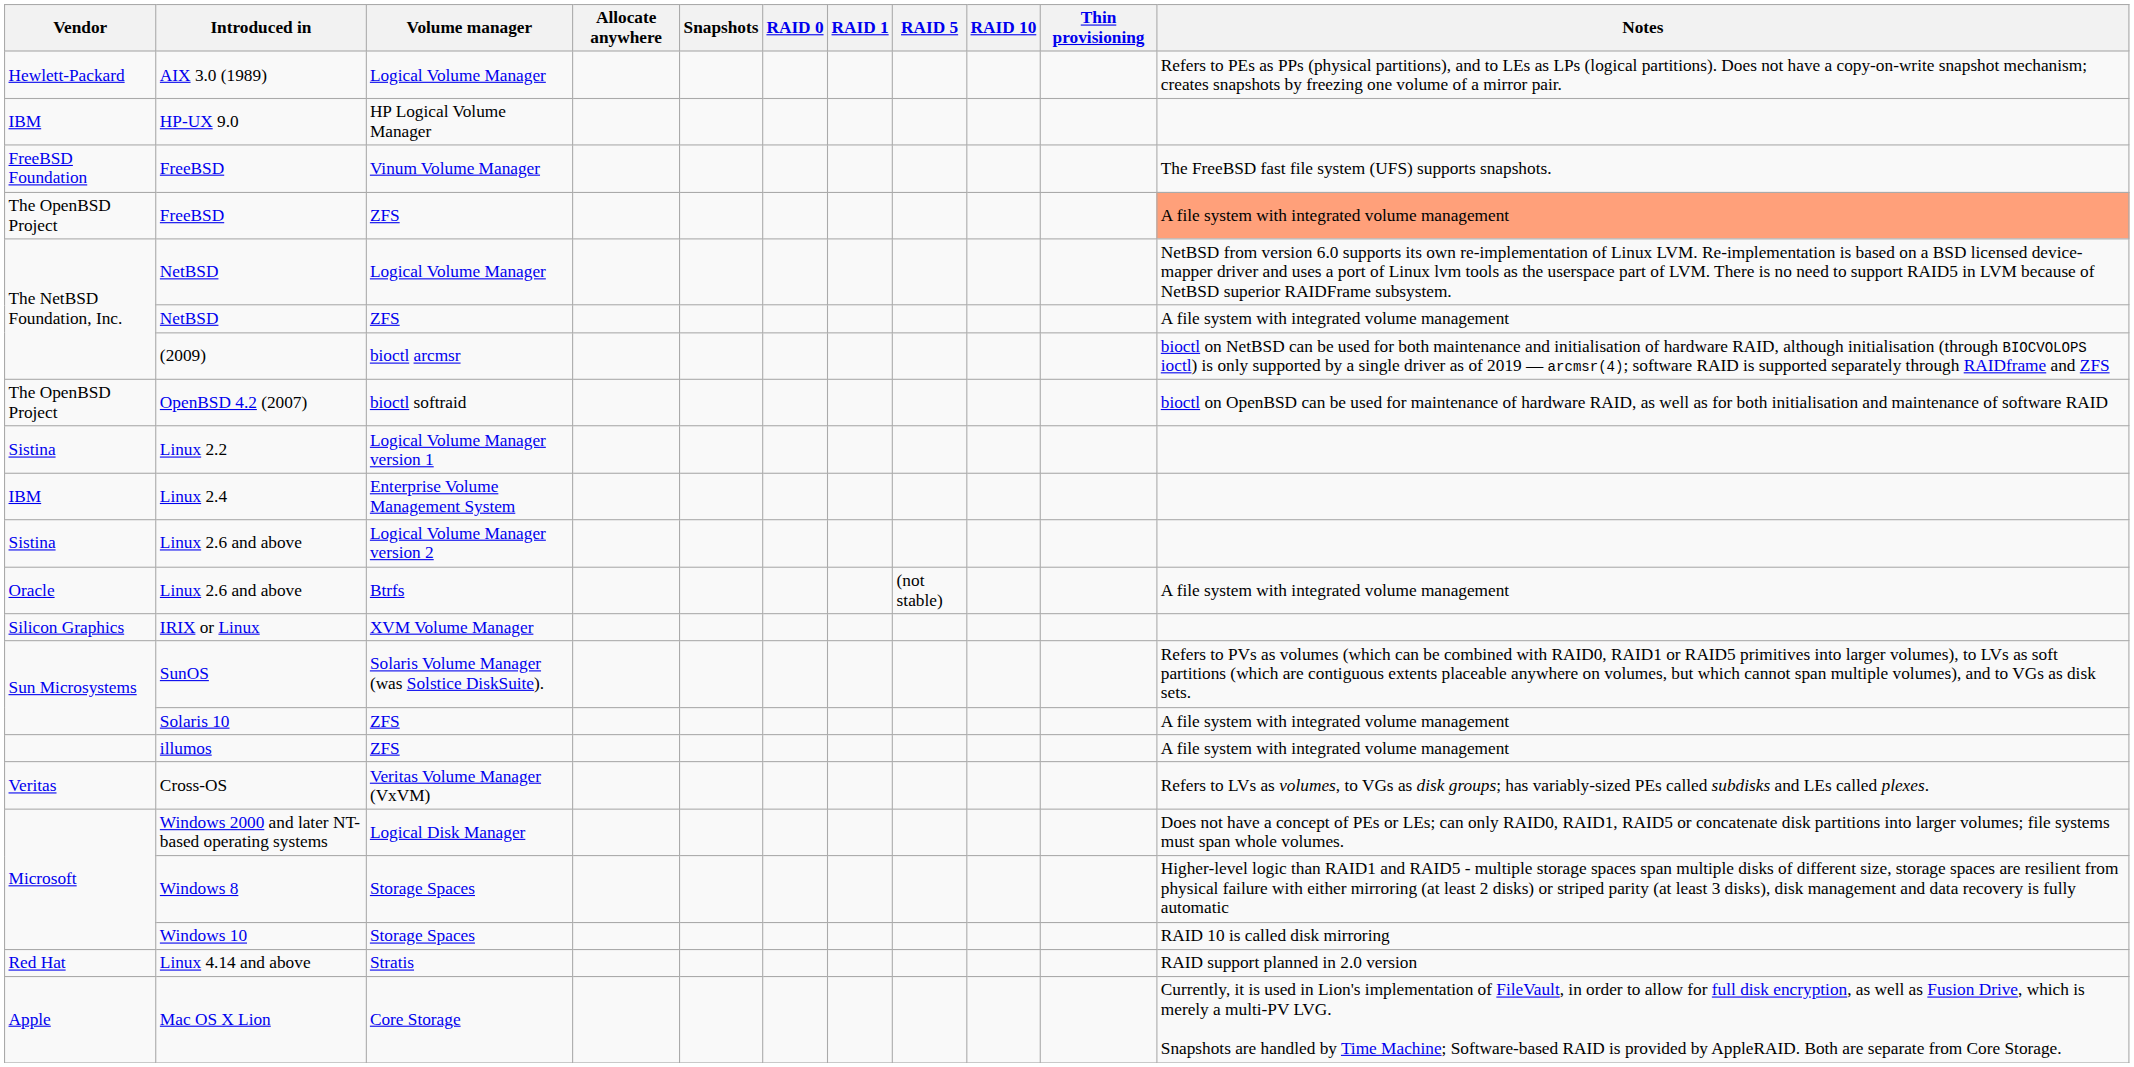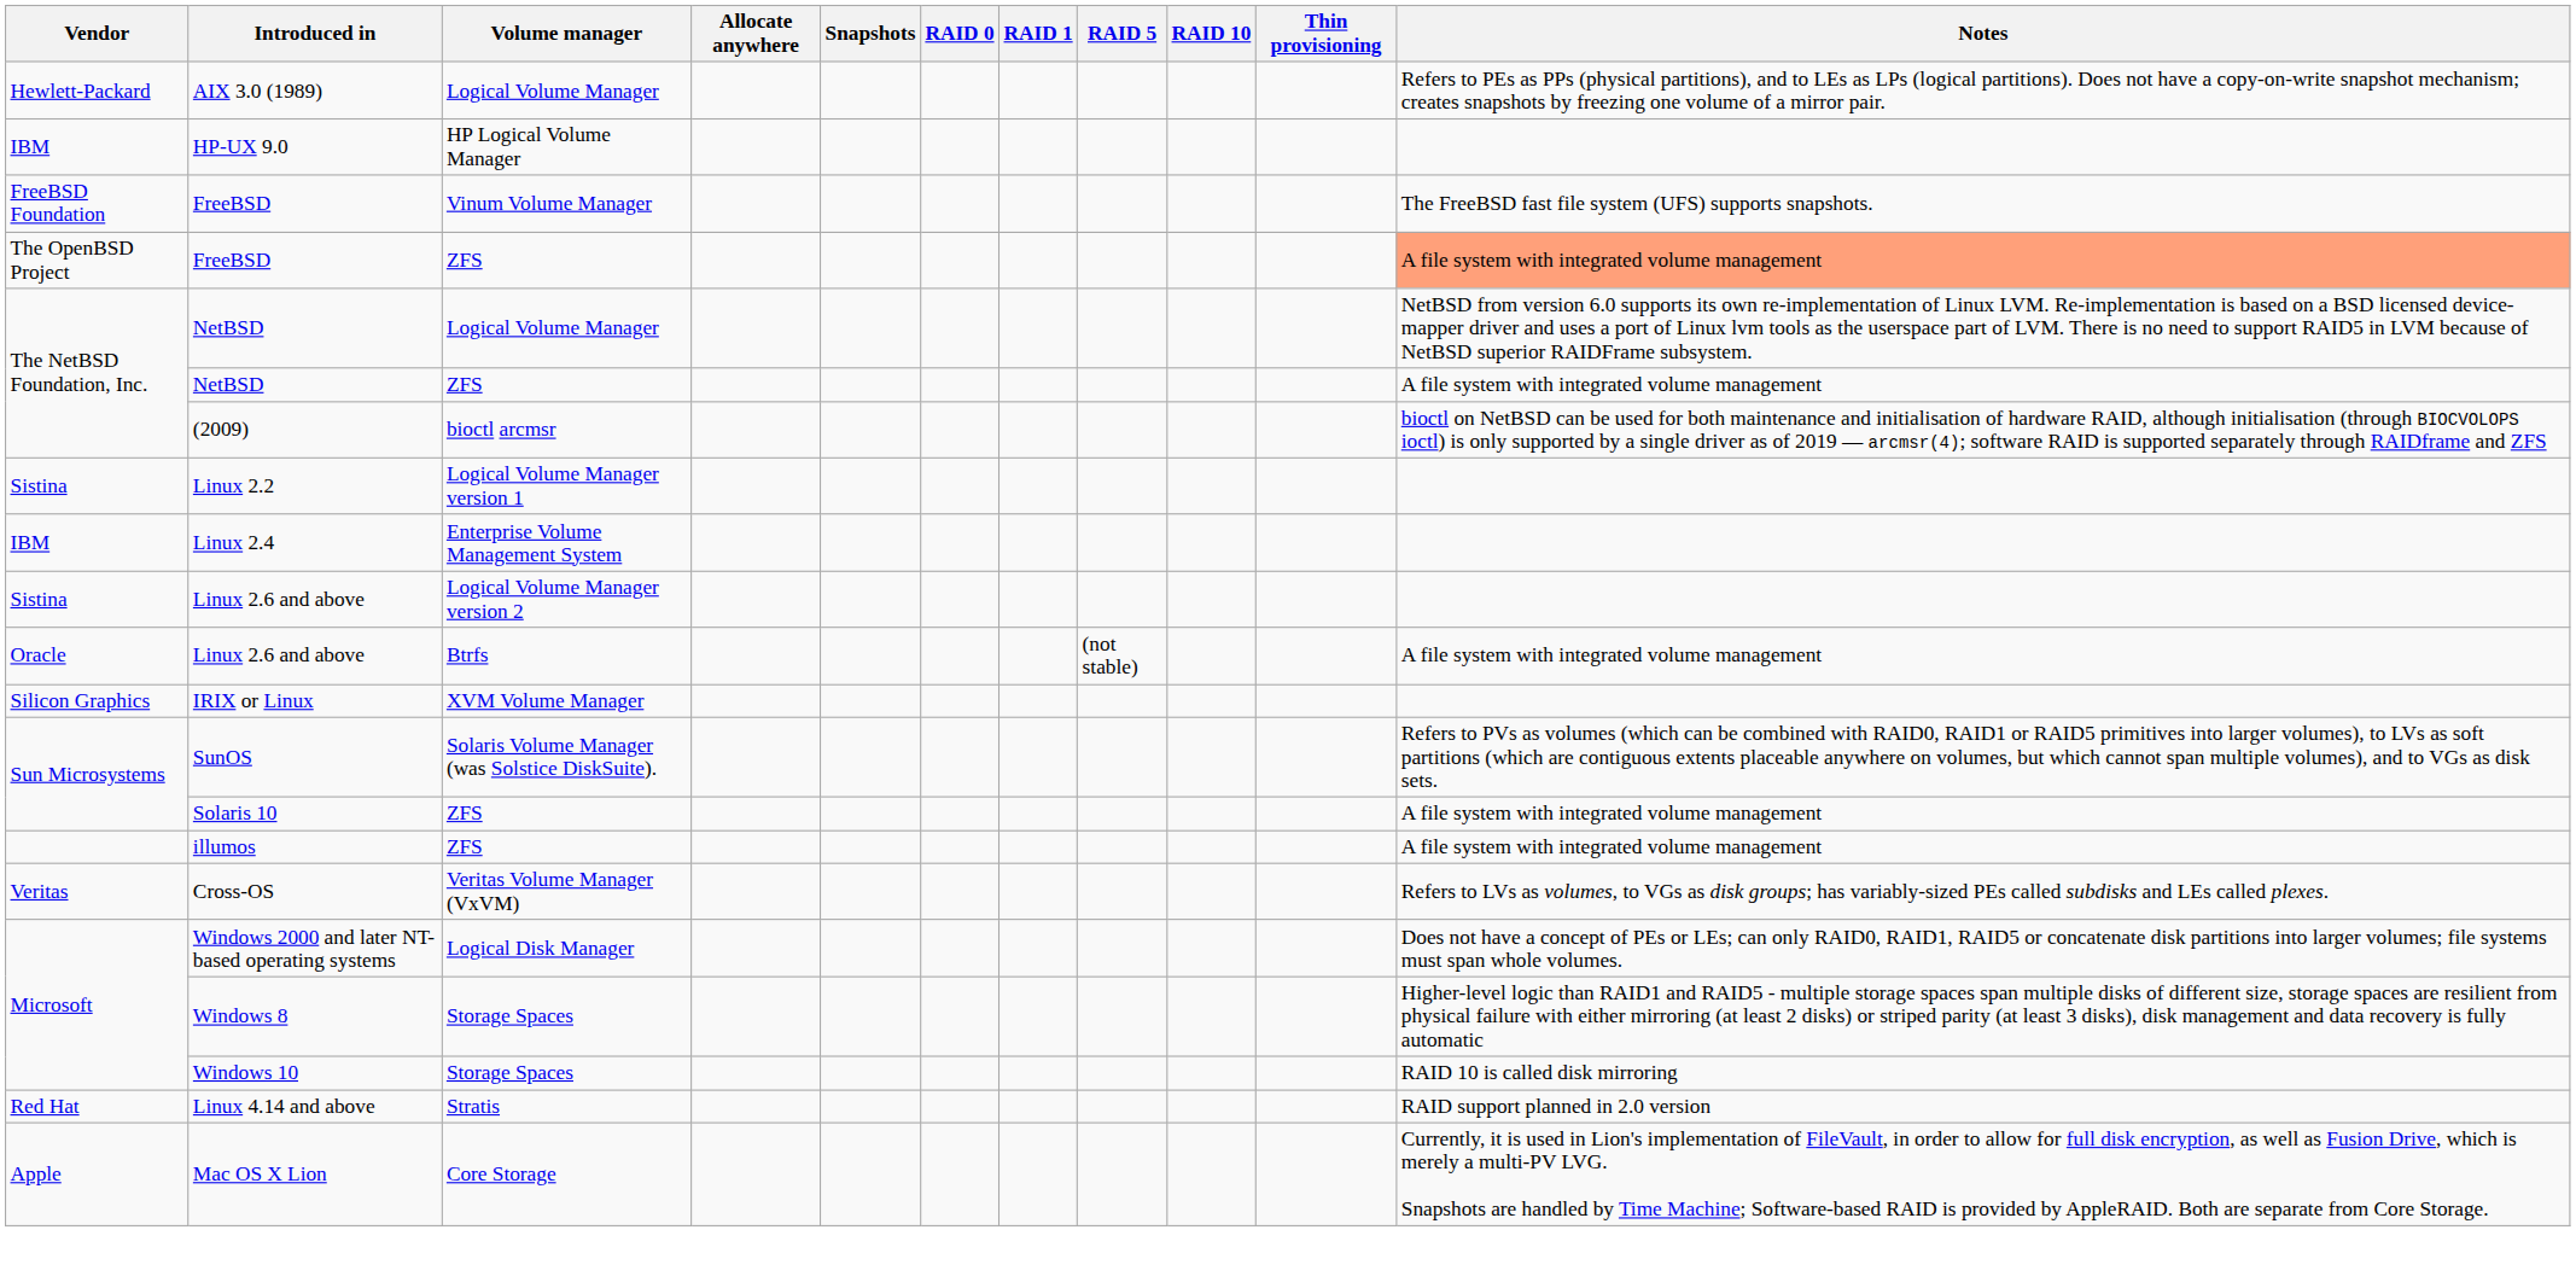- row: The OpenBSD Project | OpenBSD 4.2 (2007) | bioctl softraid | bioctl on OpenBSD can be used for maintenance of hardware RAID, as well as for both initialisation and maintenance of software RAID
